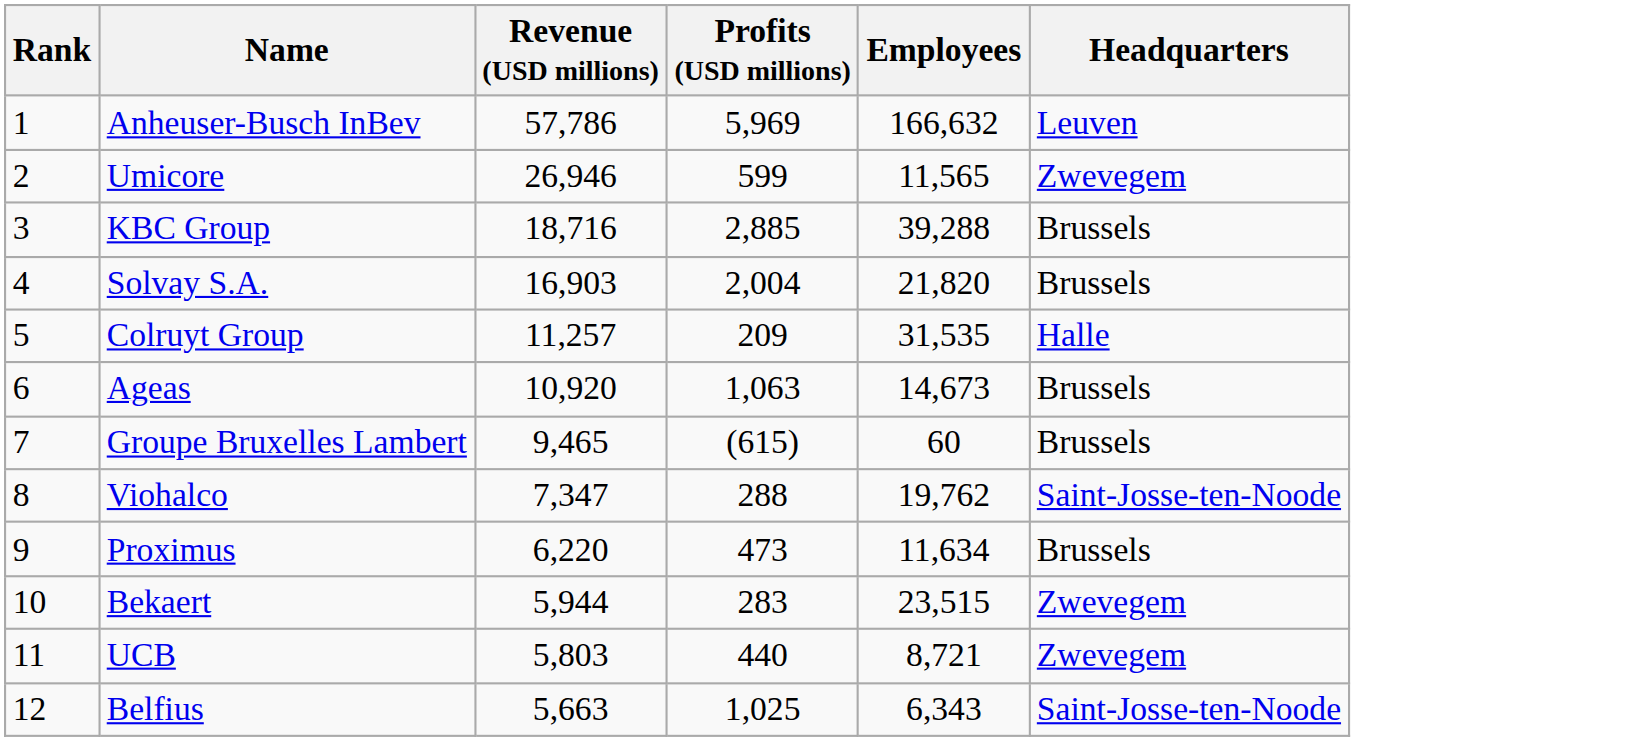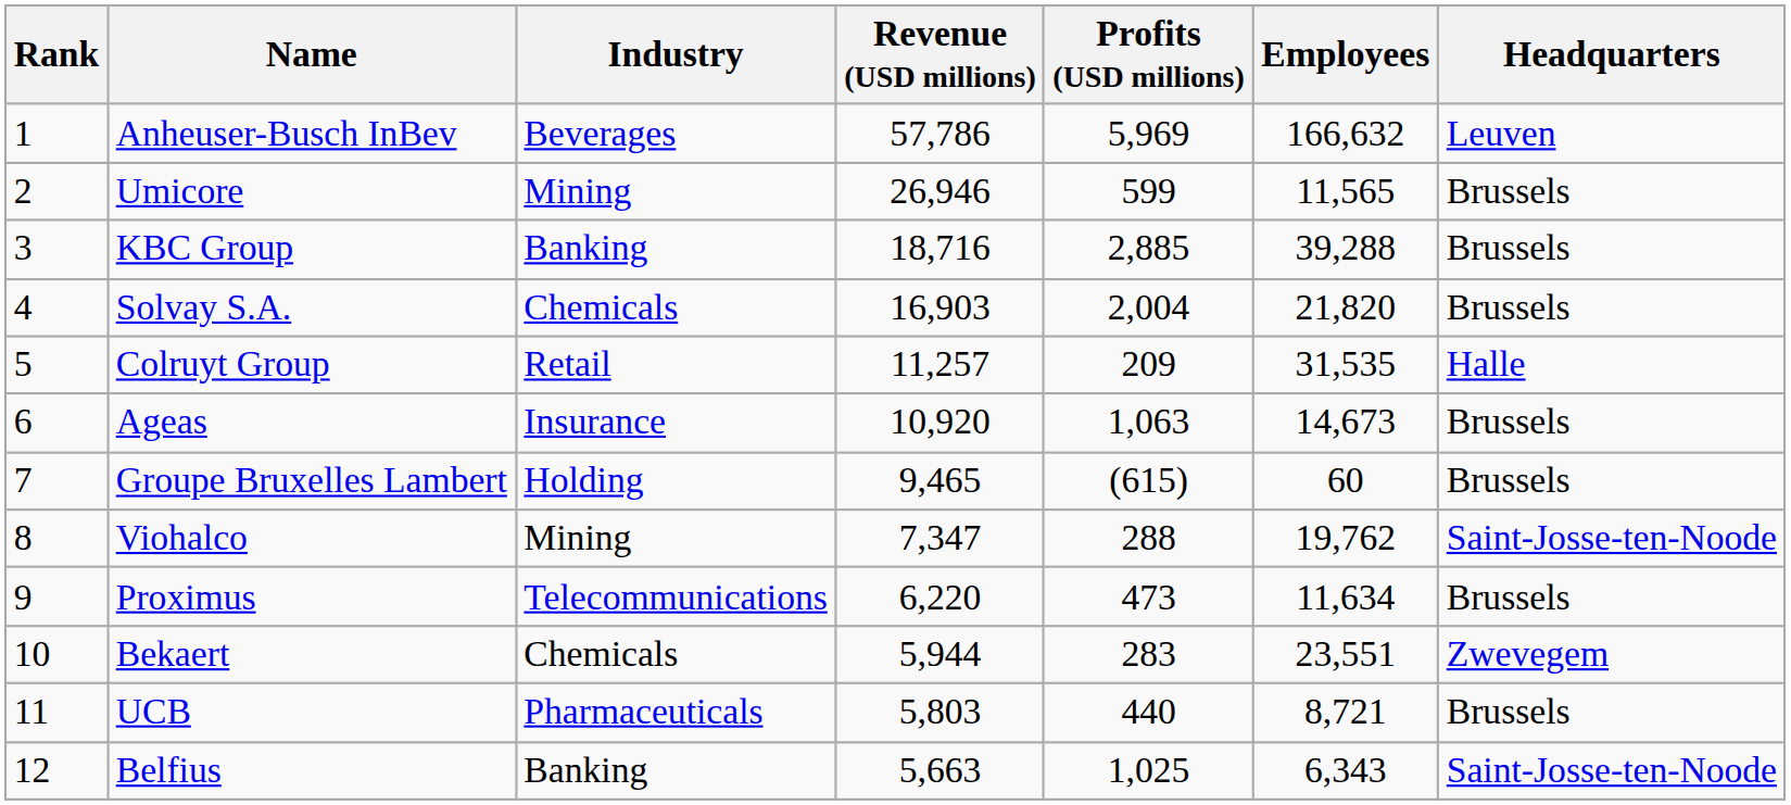+ column: Industry | Beverages | Mining | Banking | Chemicals | Retail | Insurance | Holding | Mining | Telecommunications | Chemicals | Pharmaceuticals | Banking
Umicore | Headquarters: Zwevegem -> Brussels
Bekaert | Employees: 23,515 -> 23,551
UCB | Headquarters: Zwevegem -> Brussels
